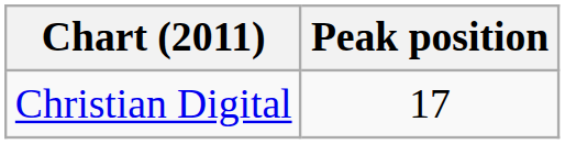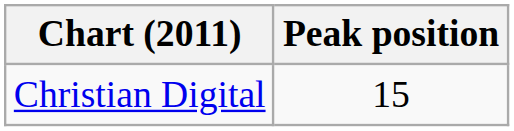Christian Digital | Peak position: 17 -> 15
